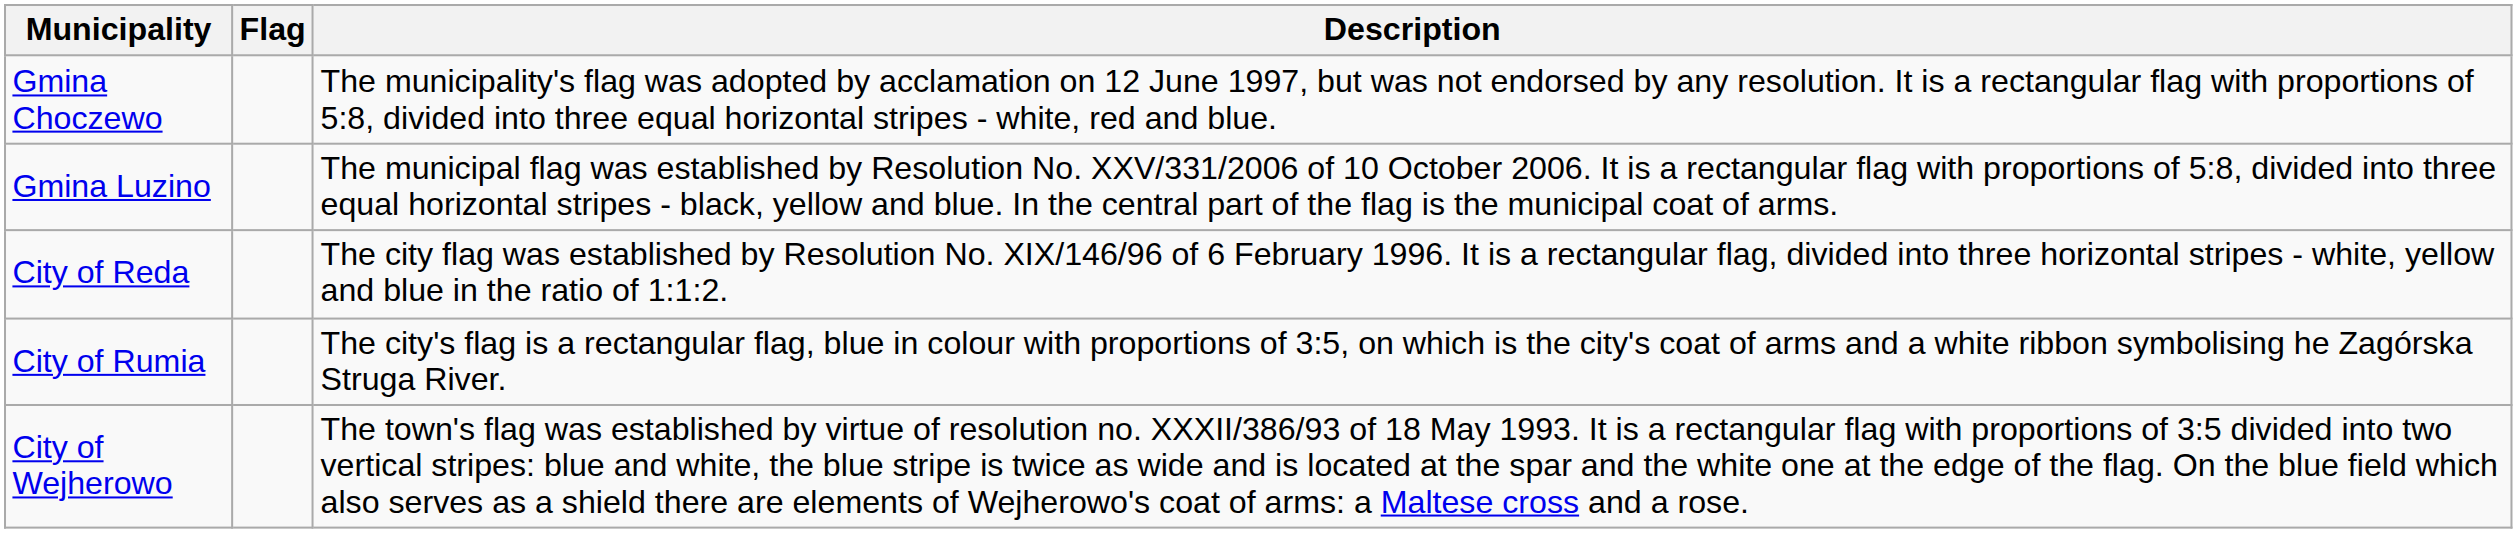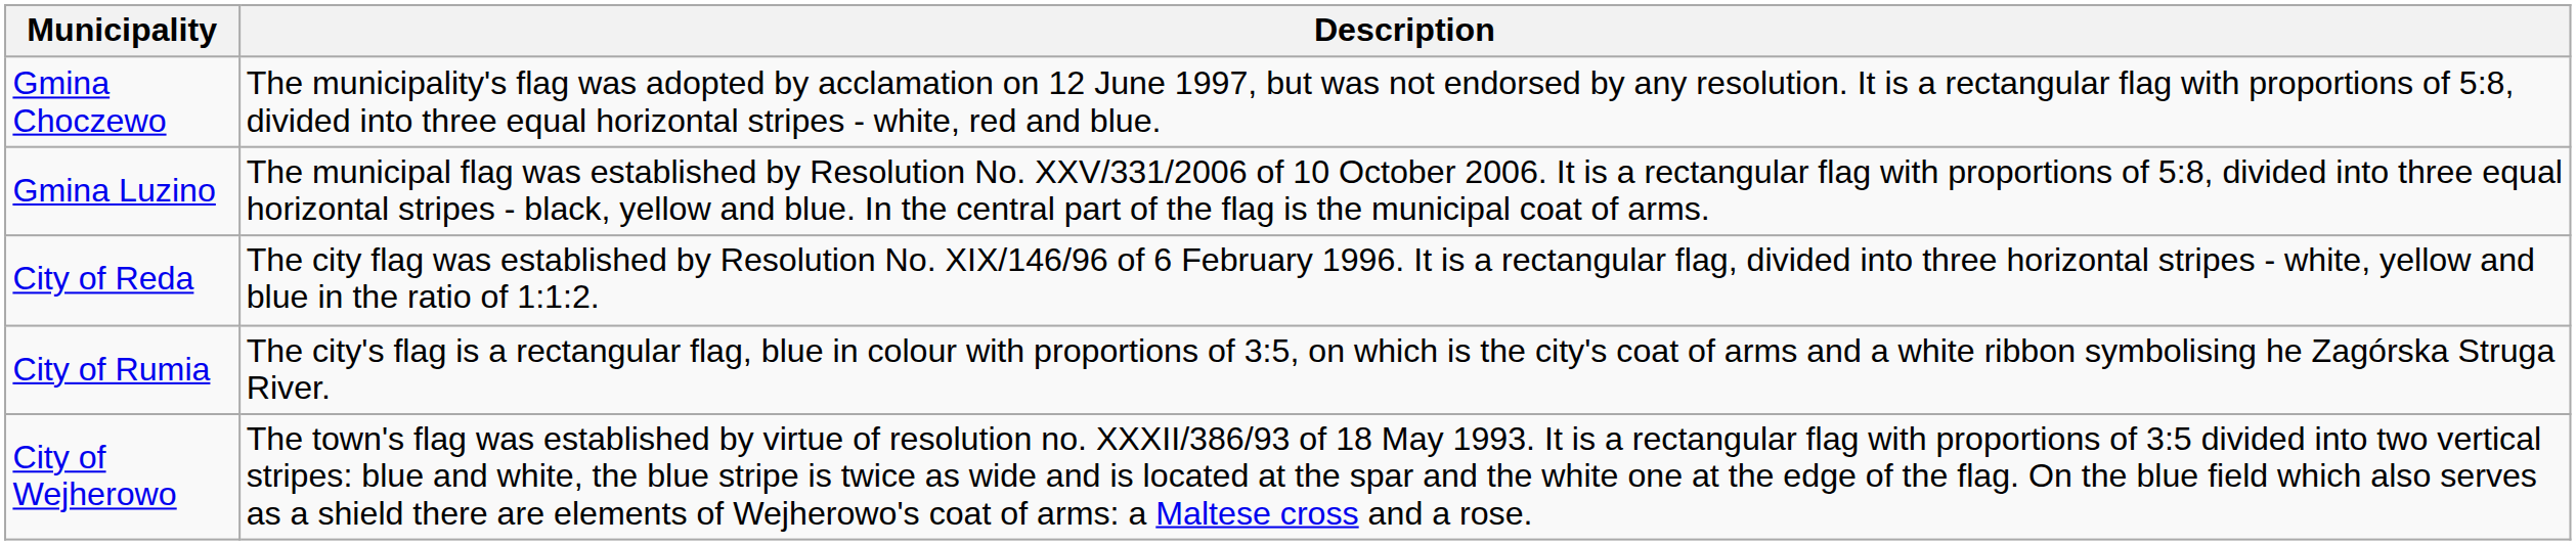- column: Flag
